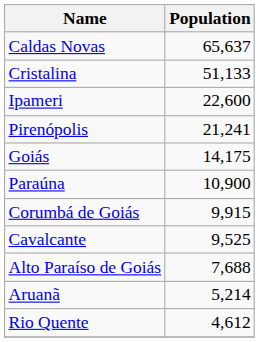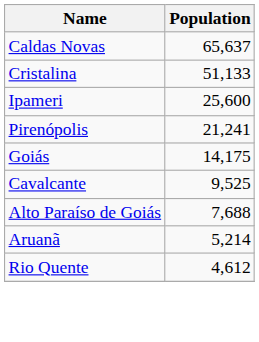Ipameri | Population: 22,600 -> 25,600
- row: Paraúna | 10,900
- row: Corumbá de Goiás | 9,915
